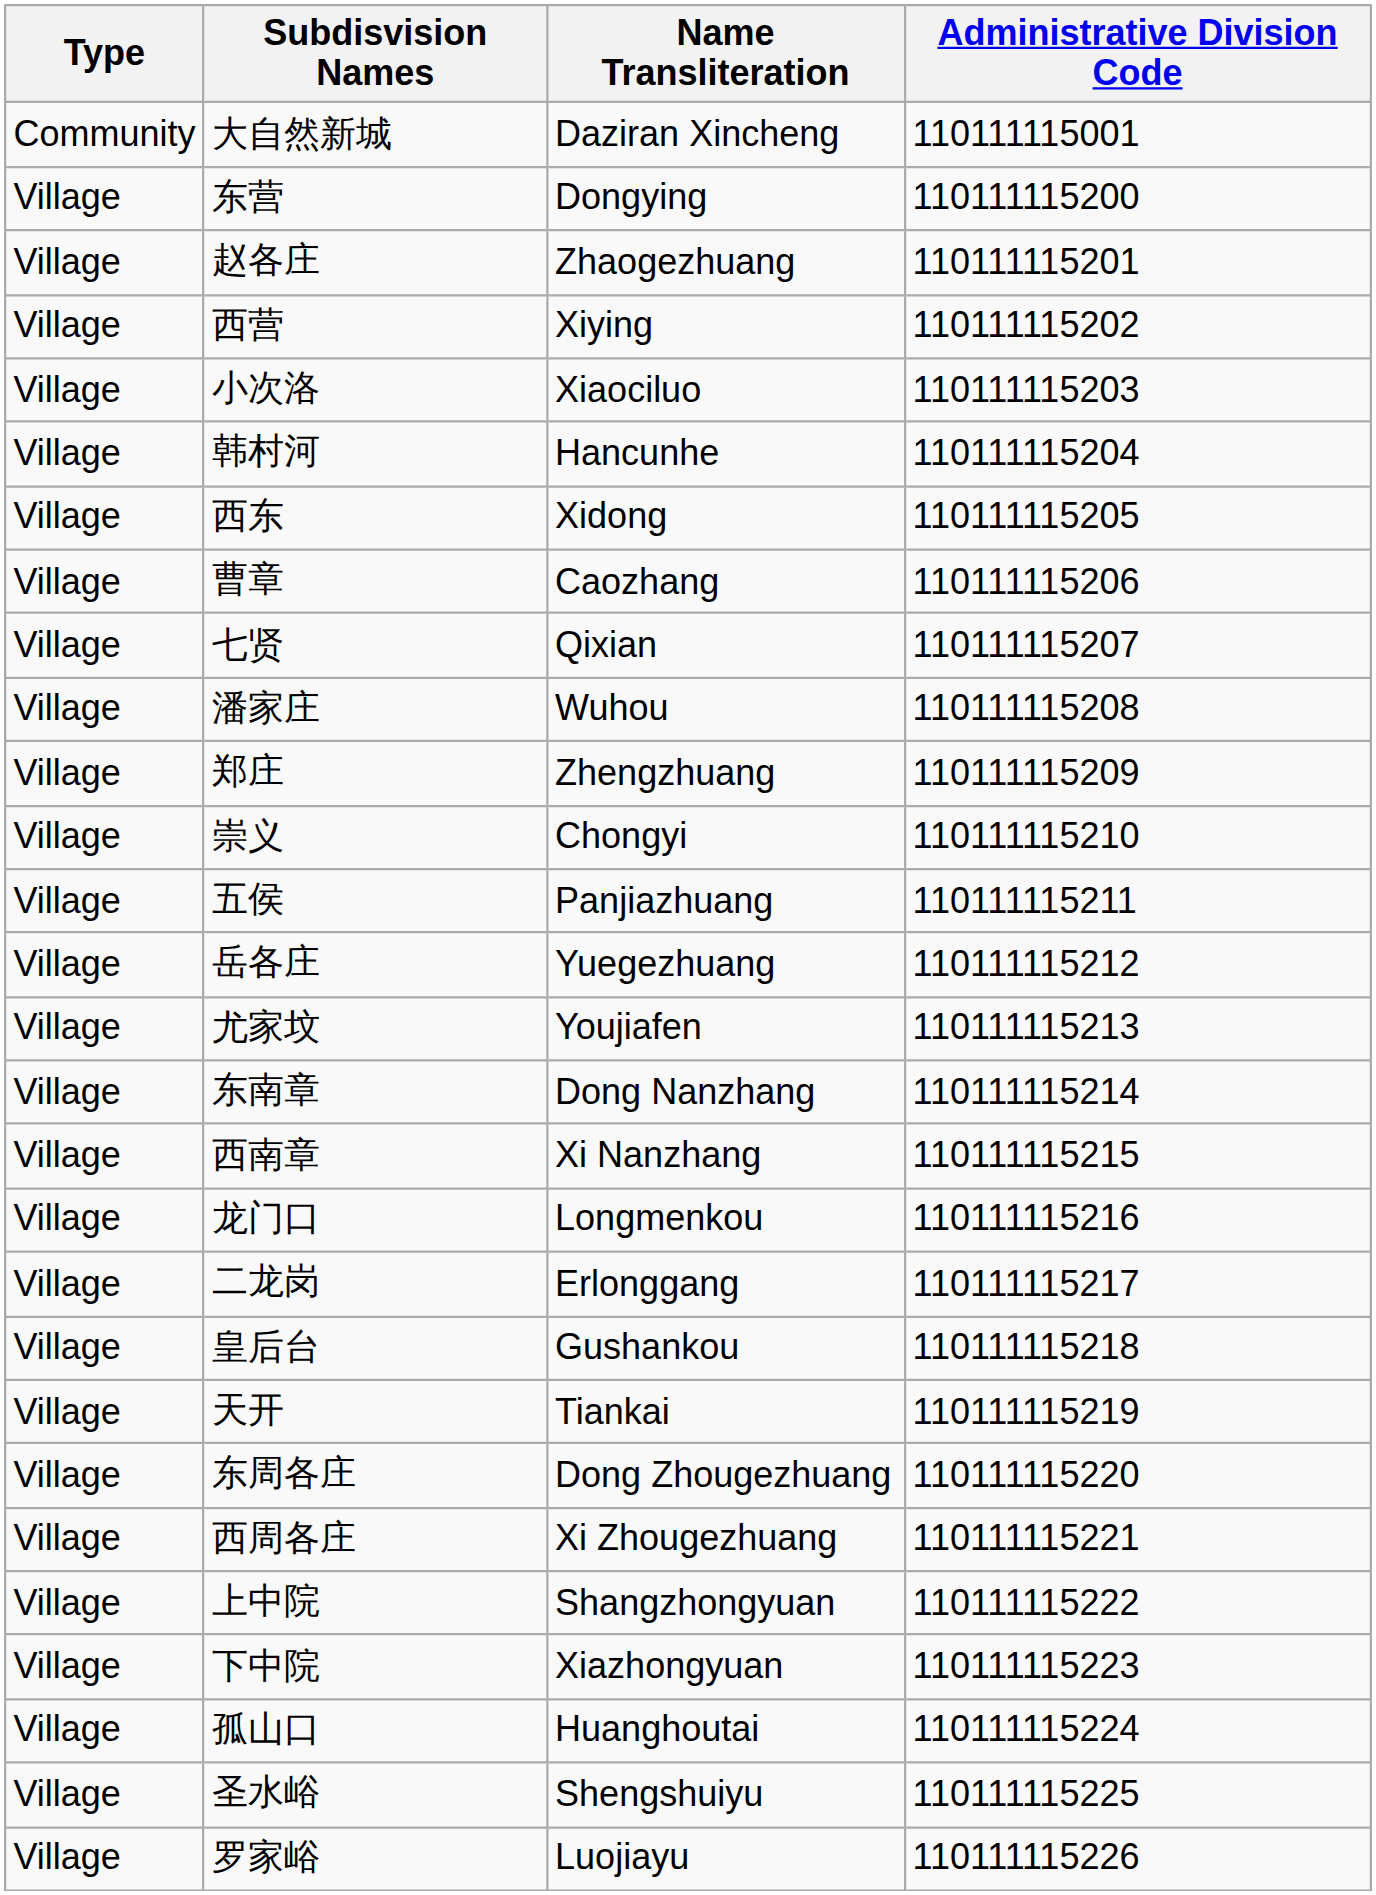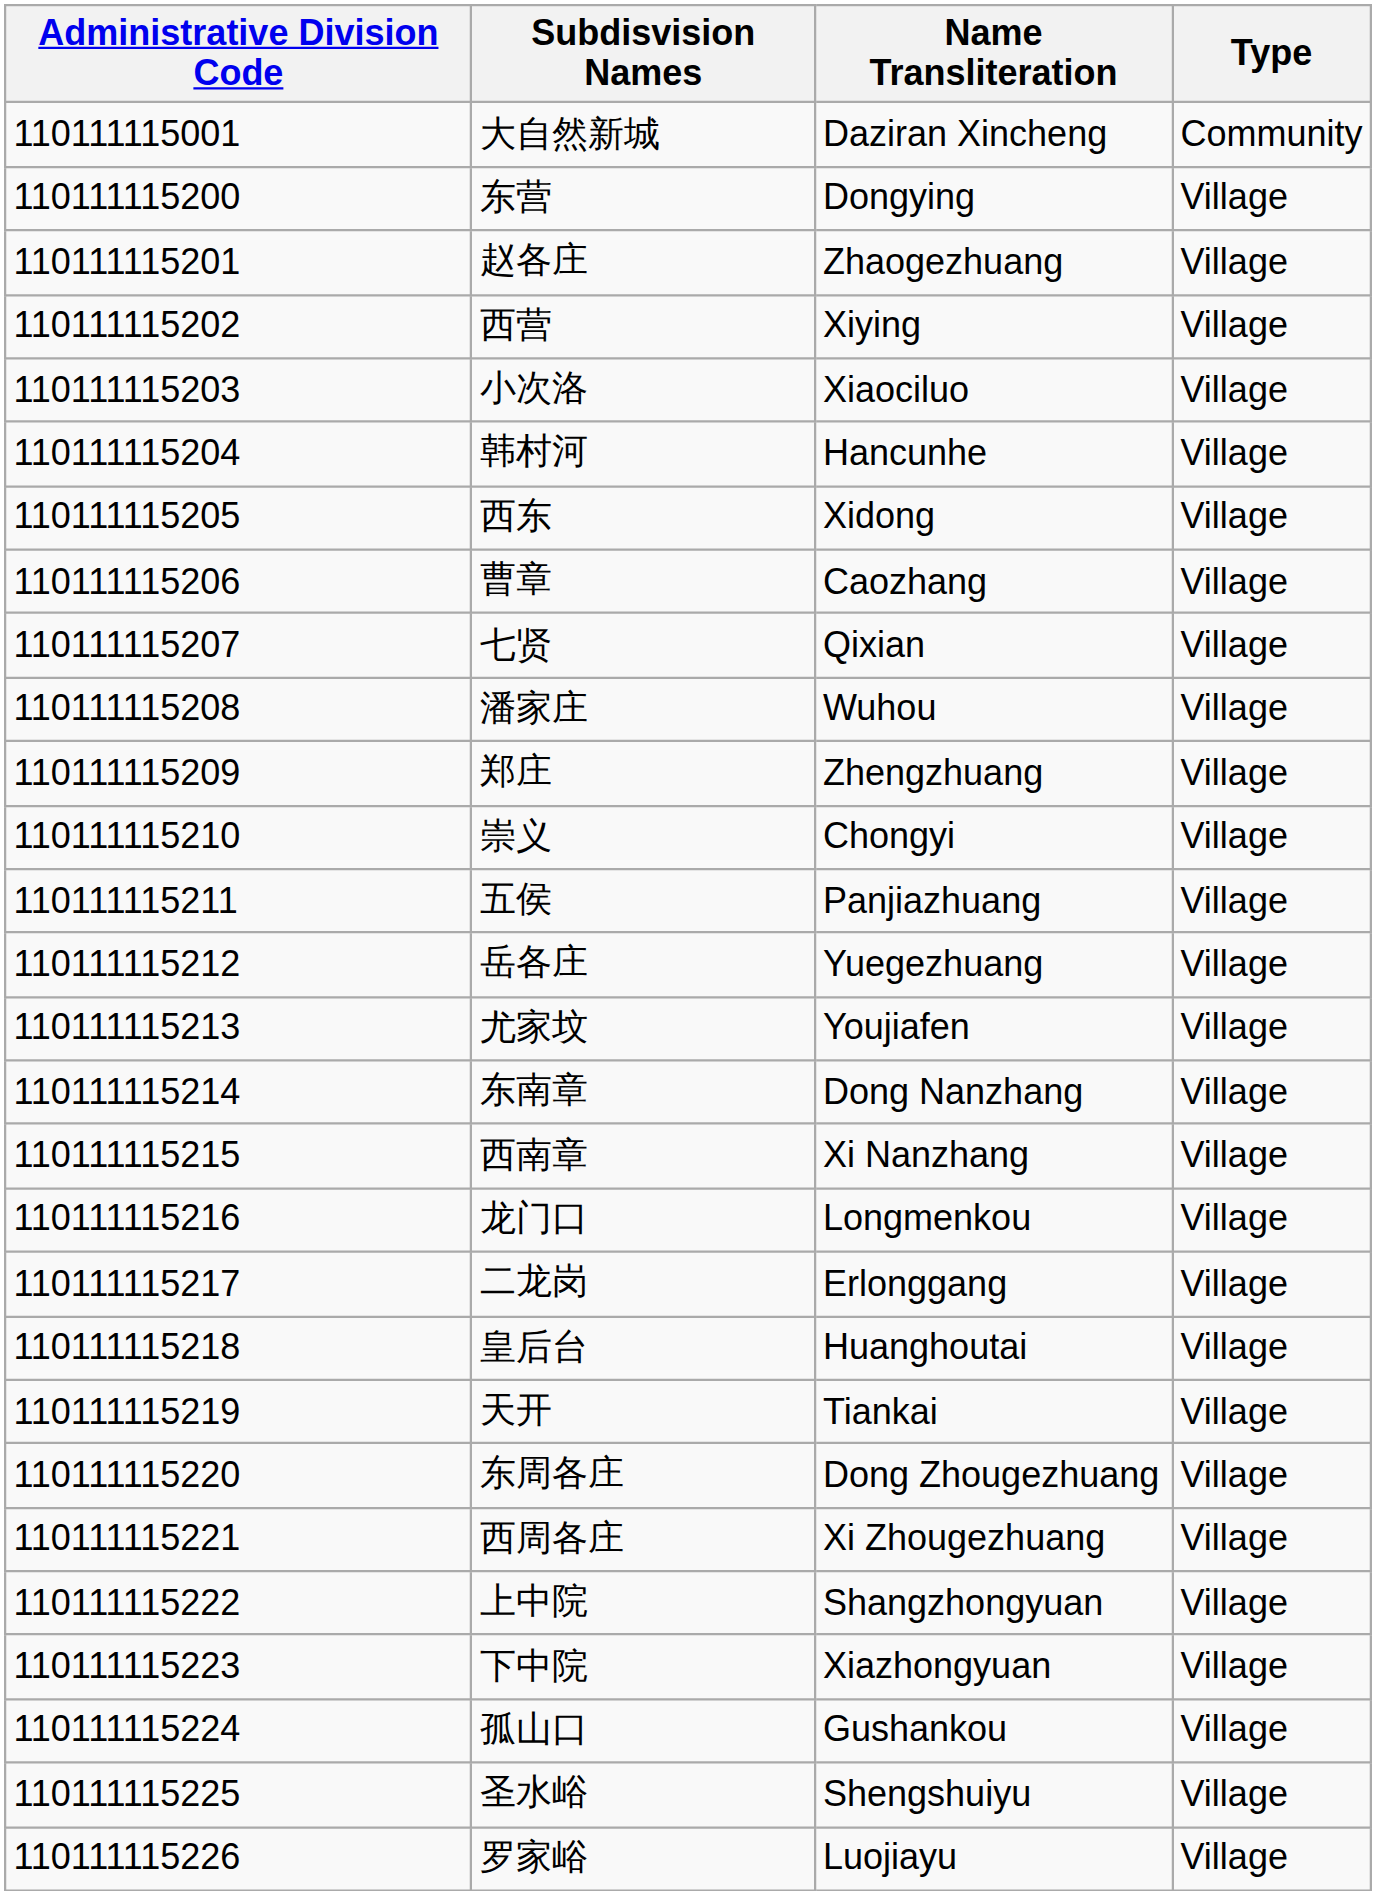columns swapped: Administrative Division Code <-> Type
皇后台 | Name Transliteration: Gushankou -> Huanghoutai
孤山口 | Name Transliteration: Huanghoutai -> Gushankou
